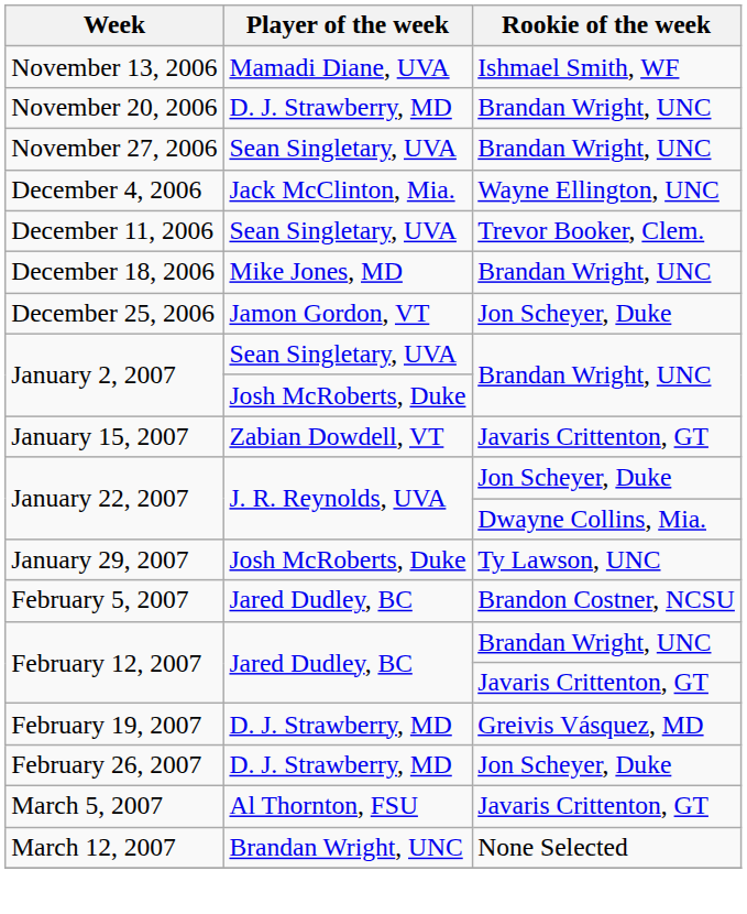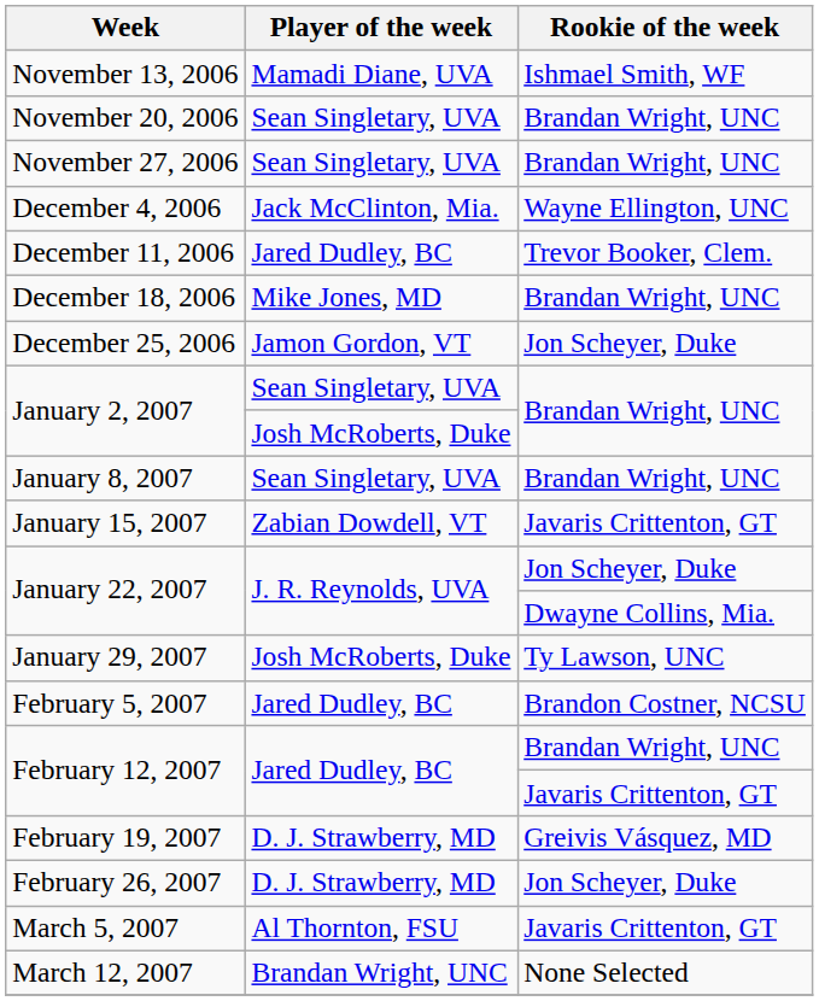November 20, 2006 | Player of the week: D. J. Strawberry, MD -> Sean Singletary, UVA
December 11, 2006 | Player of the week: Sean Singletary, UVA -> Jared Dudley, BC
+ row: January 8, 2007 | Sean Singletary, UVA | Brandan Wright, UNC
